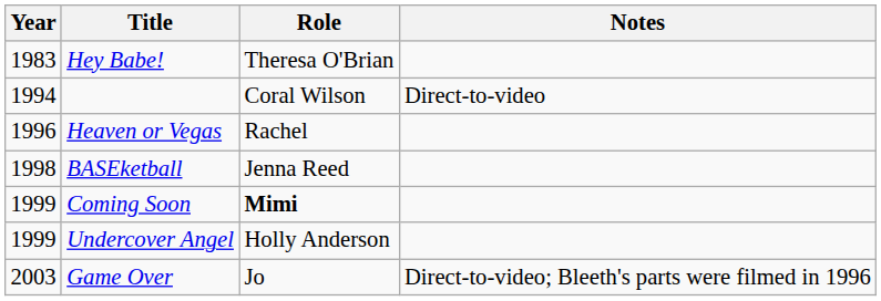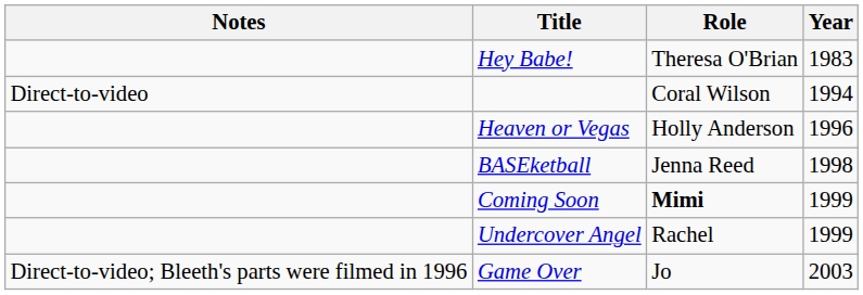columns swapped: Year <-> Notes
Heaven or Vegas | Role: Rachel -> Holly Anderson
Undercover Angel | Role: Holly Anderson -> Rachel
